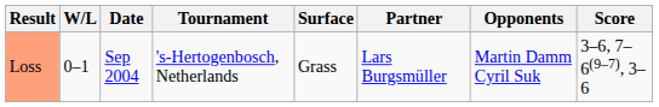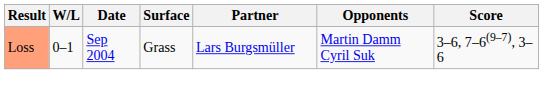- column: Tournament | 's-Hertogenbosch, Netherlands
